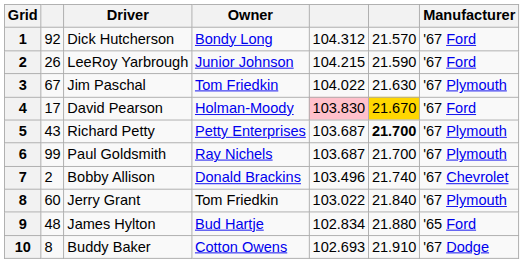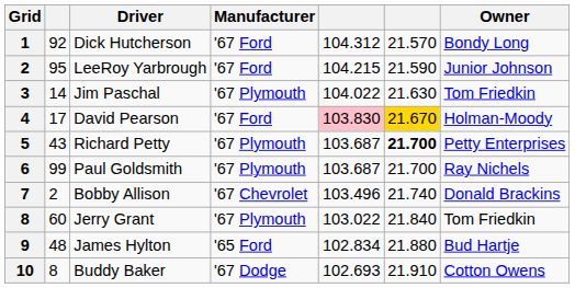columns swapped: Manufacturer <-> Owner
LeeRoy Yarbrough | column 2: 26 -> 95
Jim Paschal | column 2: 67 -> 14
